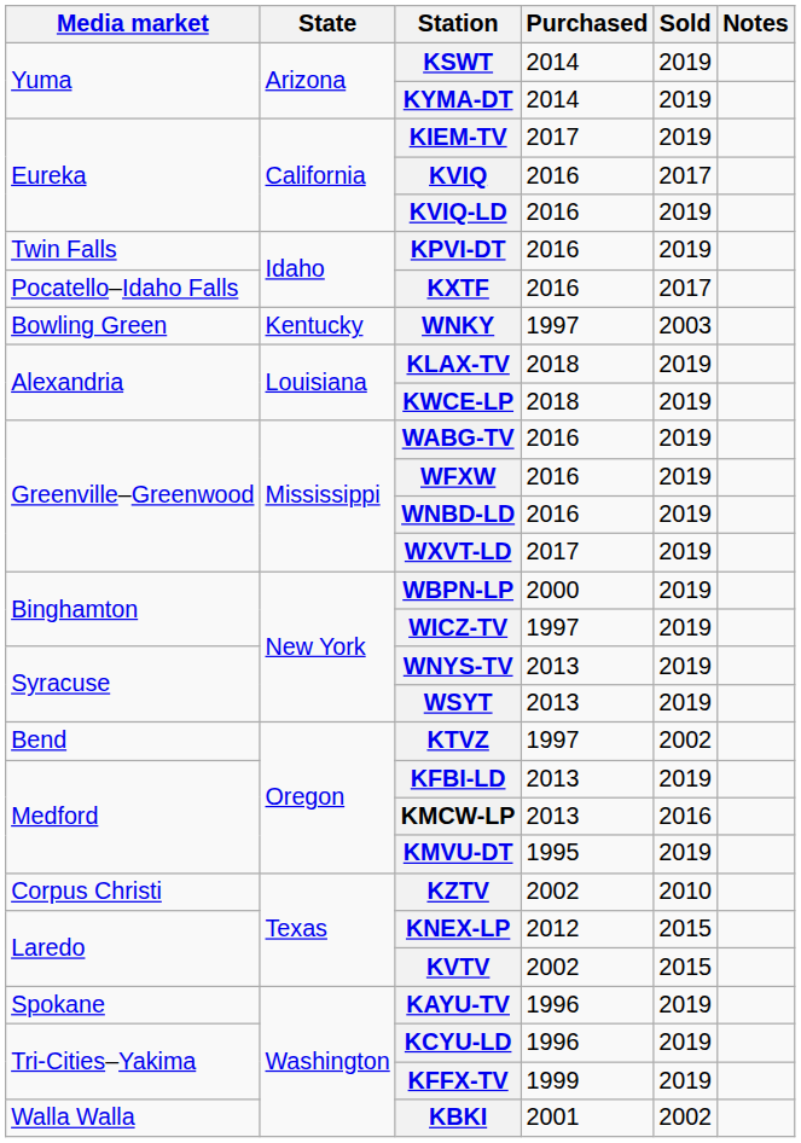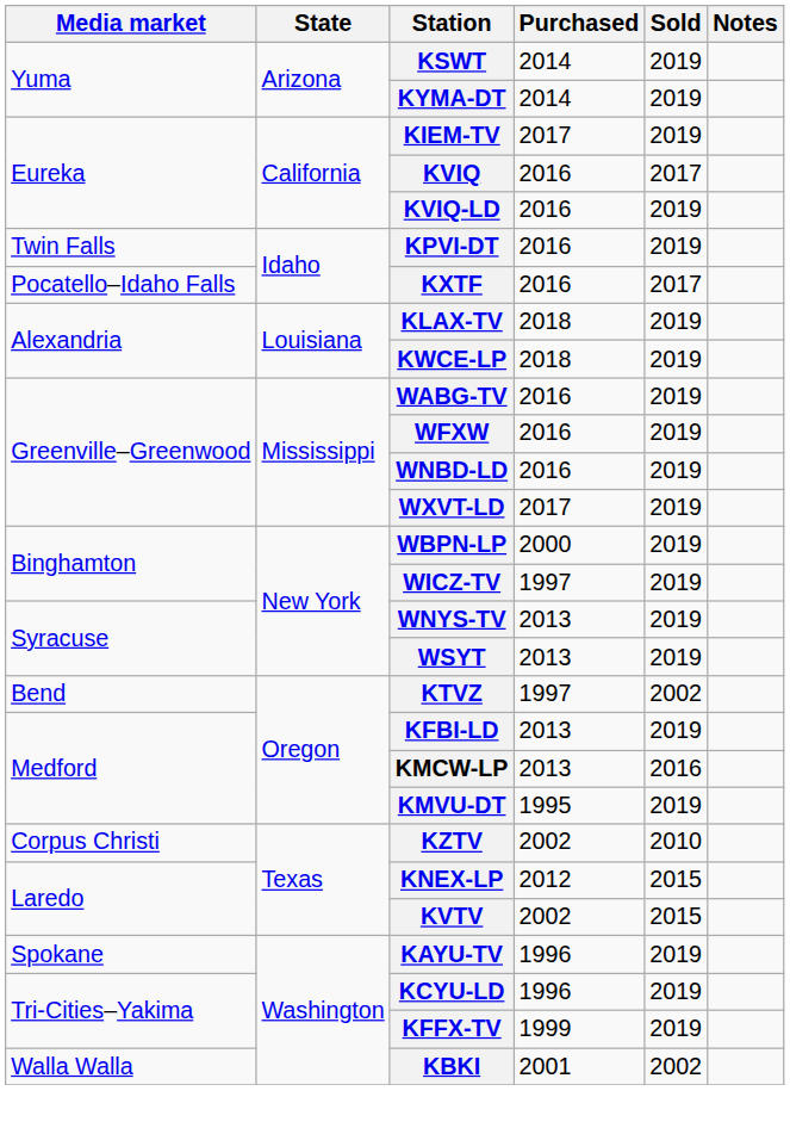- row: Bowling Green | Kentucky | WNKY | 1997 | 2003
